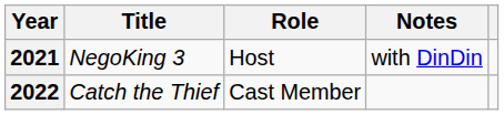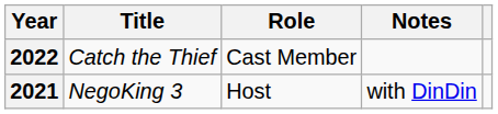rows swapped: 2021 <-> 2022
